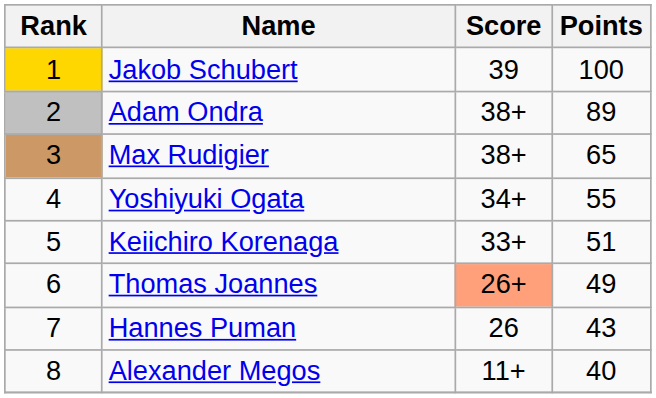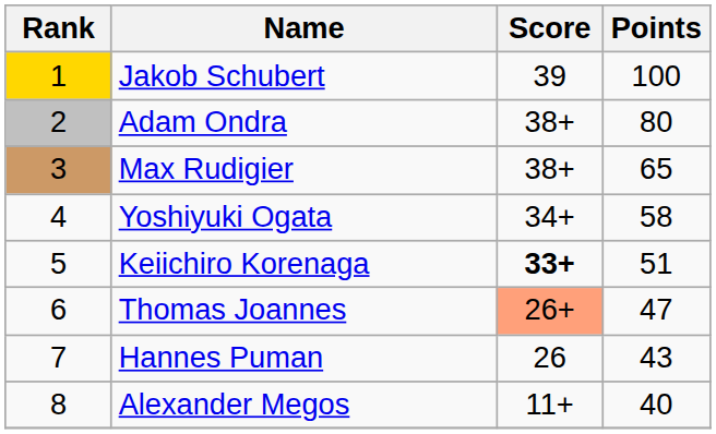Adam Ondra | Points: 89 -> 80
Yoshiyuki Ogata | Points: 55 -> 58
Keiichiro Korenaga | Score: normal -> bold
Thomas Joannes | Points: 49 -> 47
